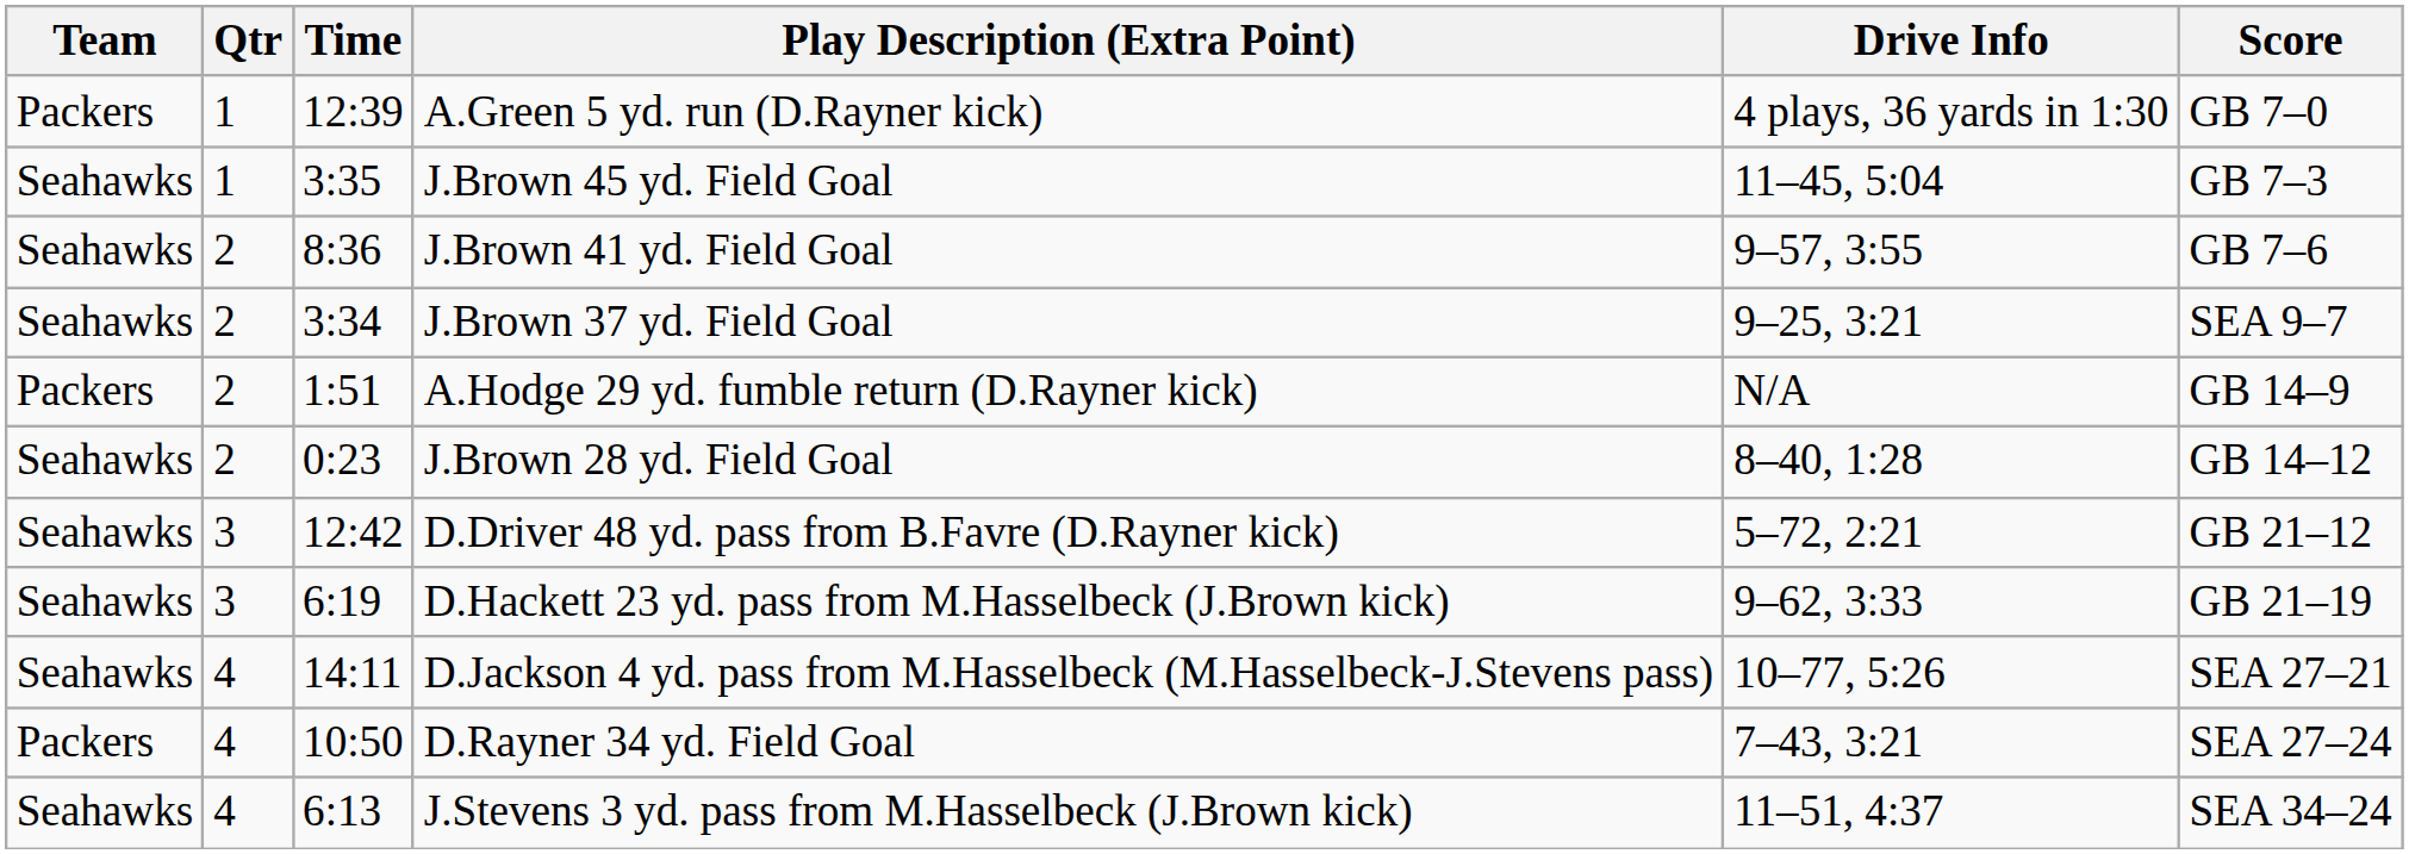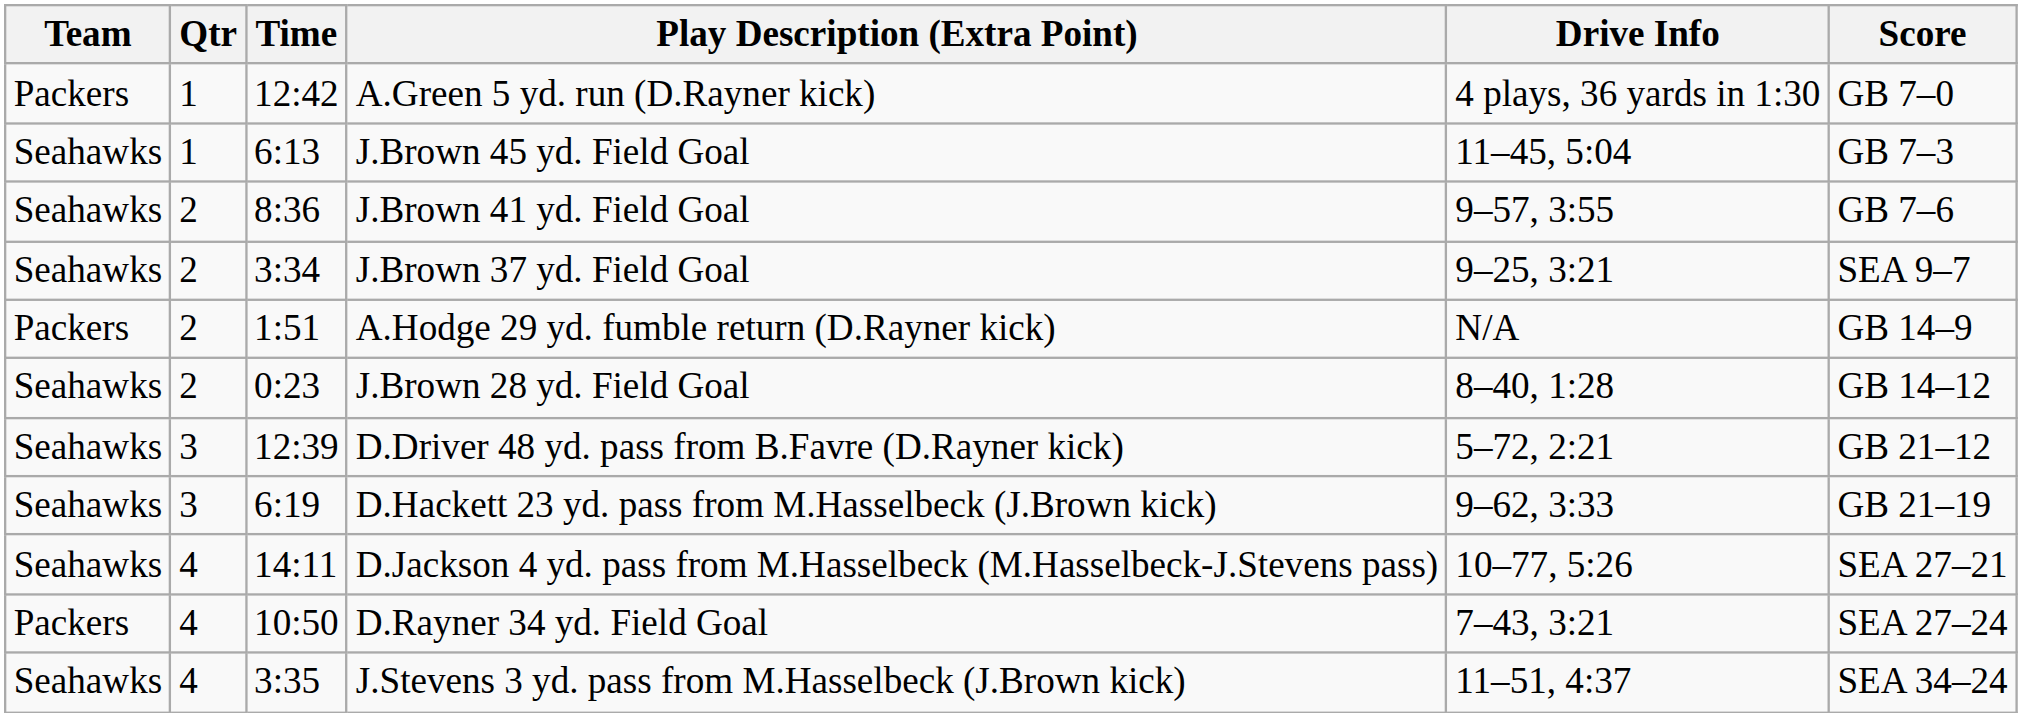A.Green 5 yd. run (D.Rayner kick) | Time: 12:39 -> 12:42
J.Brown 45 yd. Field Goal | Time: 3:35 -> 6:13
D.Driver 48 yd. pass from B.Favre (D.Rayner kick) | Time: 12:42 -> 12:39
J.Stevens 3 yd. pass from M.Hasselbeck (J.Brown kick) | Time: 6:13 -> 3:35
